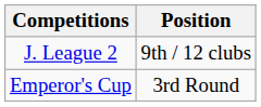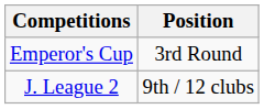rows swapped: J. League 2 <-> Emperor's Cup
